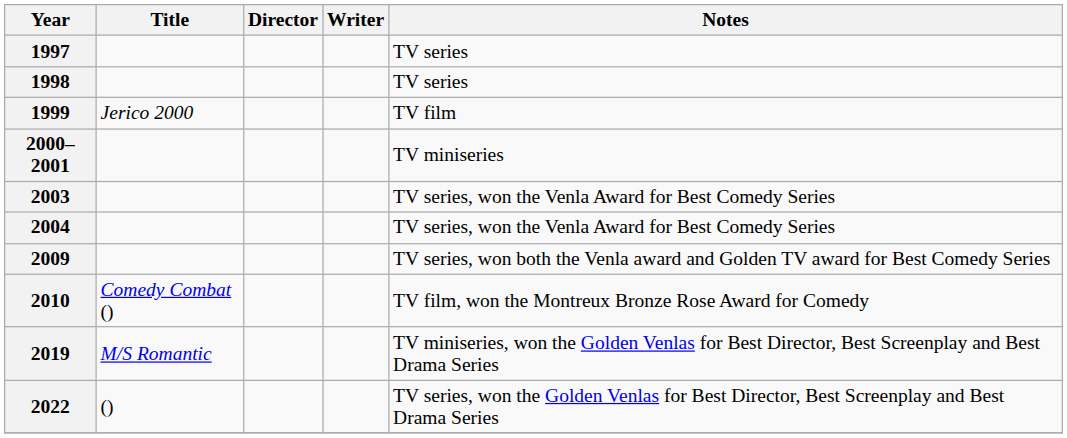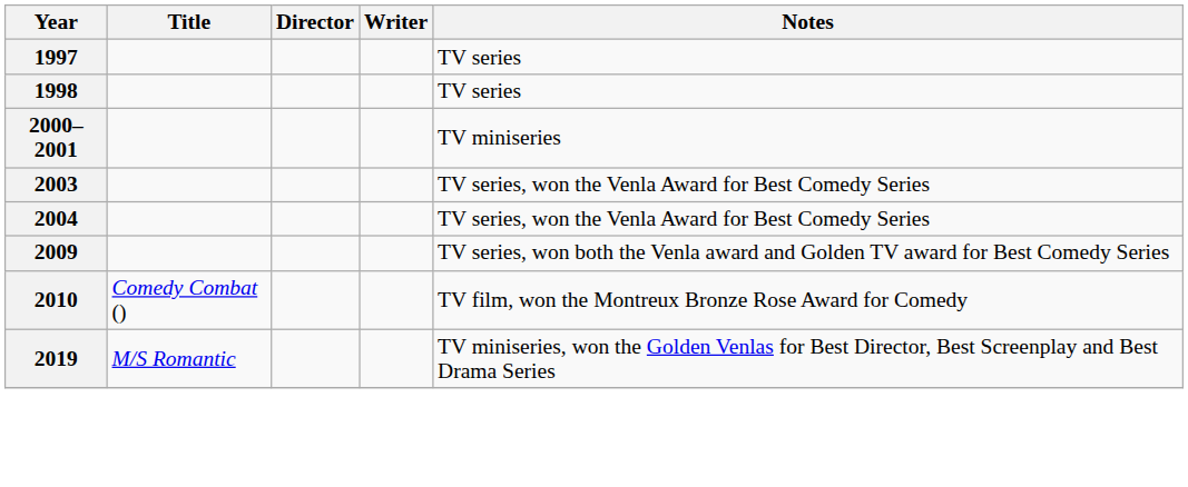- row: 1999 | Jerico 2000 | TV film
- row: 2022 | () | TV series, won the Golden Venlas for Best Director, Best Screenplay and Best Drama Series
